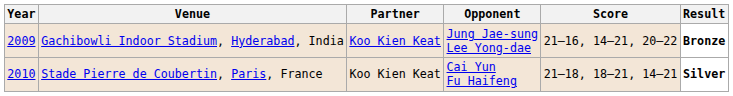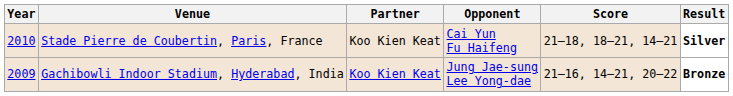rows swapped: Gachibowli Indoor Stadium, Hyderabad, India <-> Stade Pierre de Coubertin, Paris, France
